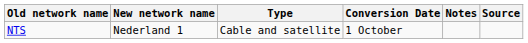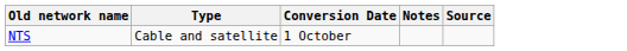- column: New network name | Nederland 1
